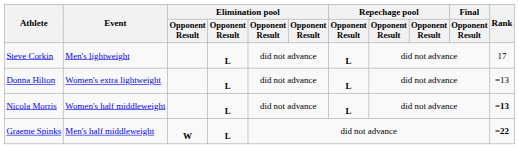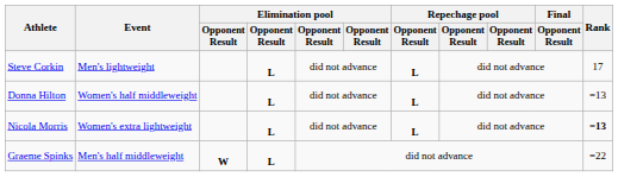Donna Hilton | Event: Women's extra lightweight -> Women's half middleweight
Nicola Morris | Event: Women's half middleweight -> Women's extra lightweight
Graeme Spinks | Rank: bold -> normal
